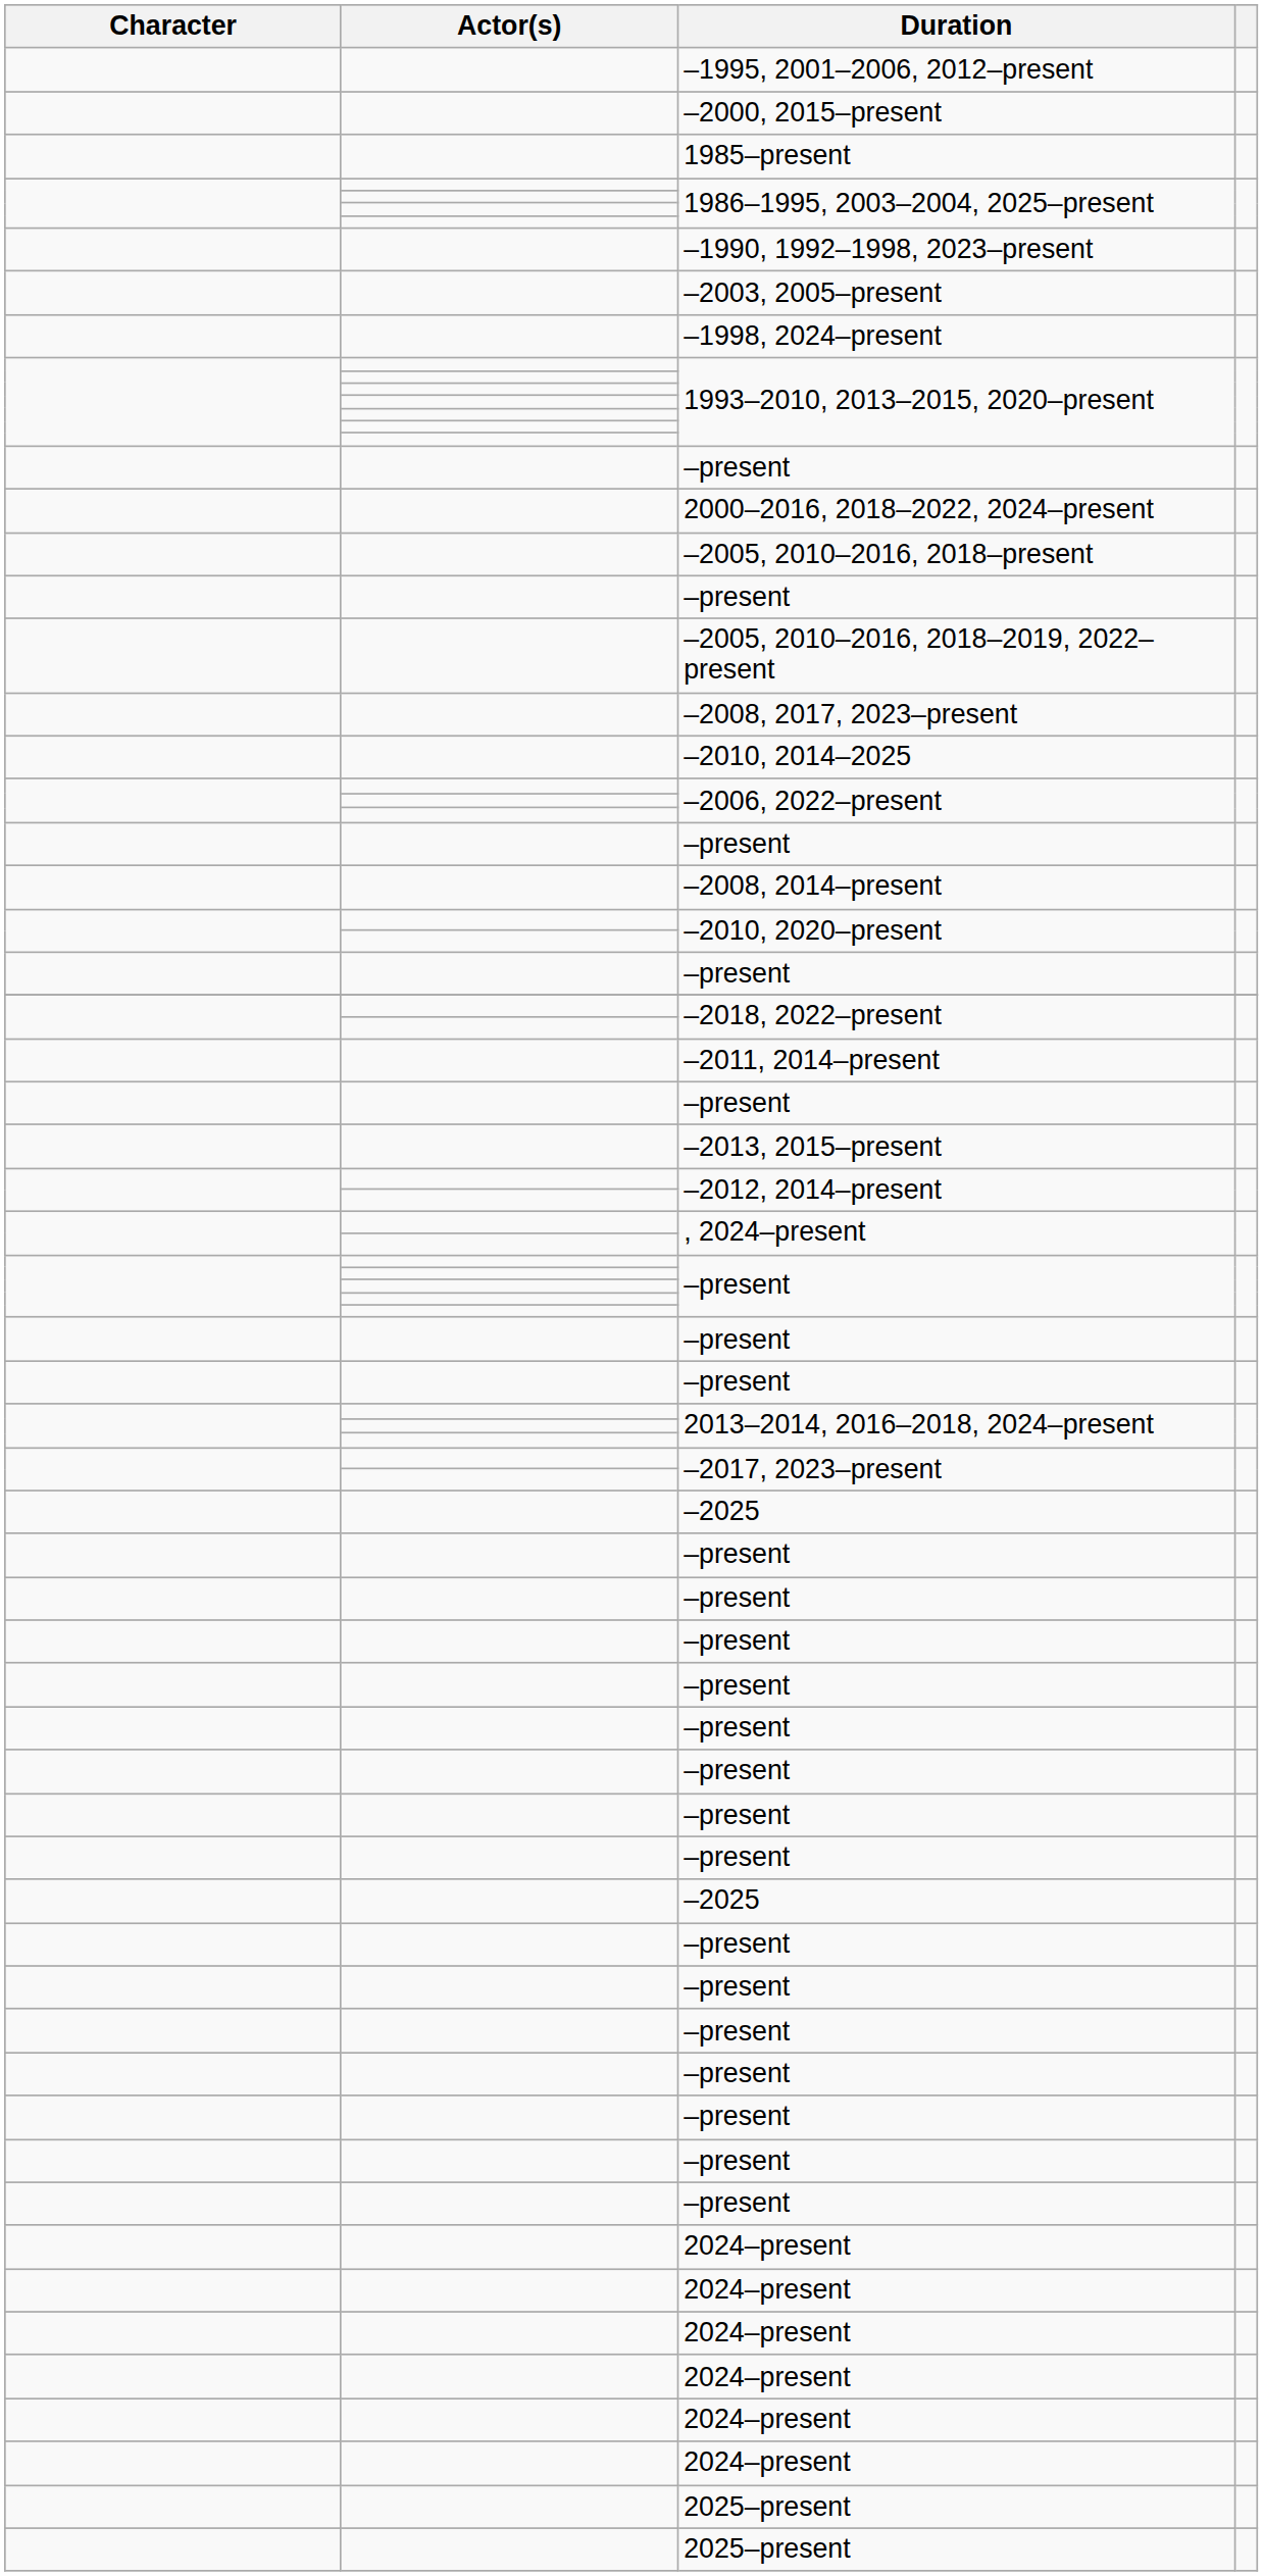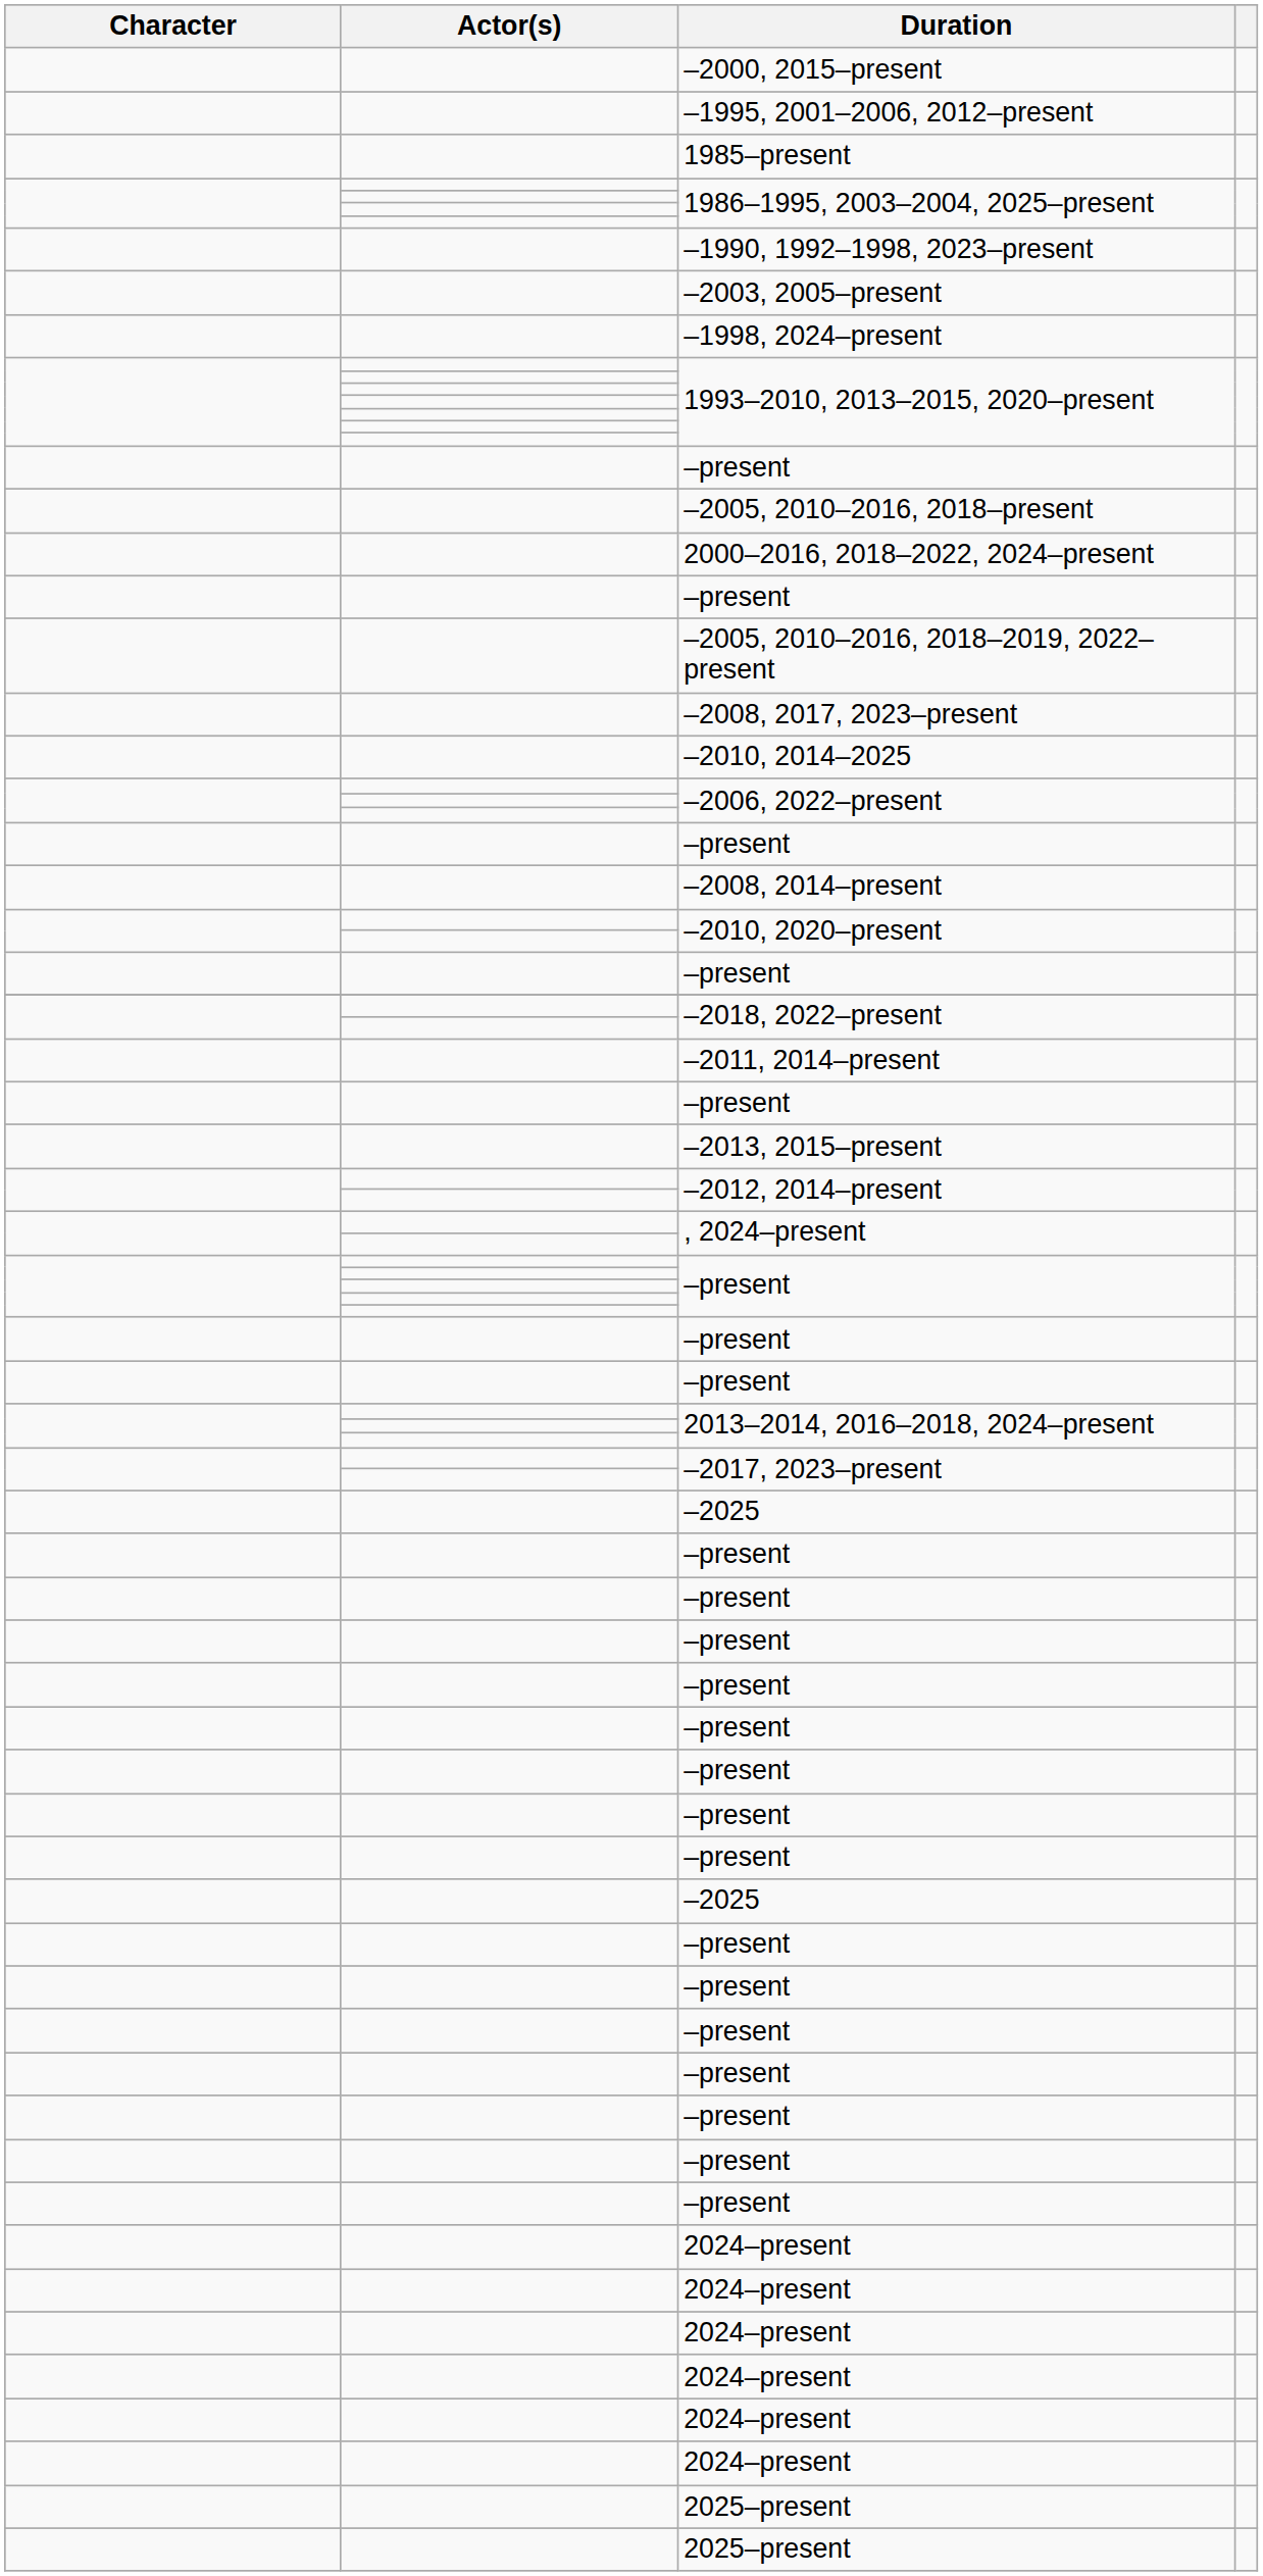rows swapped: –2000, 2015–present <-> –1995, 2001–2006, 2012–present
rows swapped: –2005, 2010–2016, 2018–present <-> 2000–2016, 2018–2022, 2024–present
